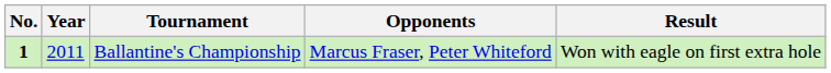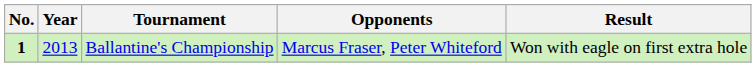Ballantine's Championship | Year: 2011 -> 2013
